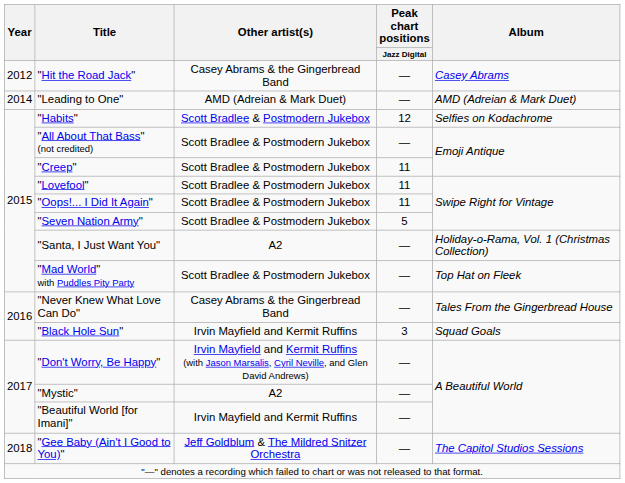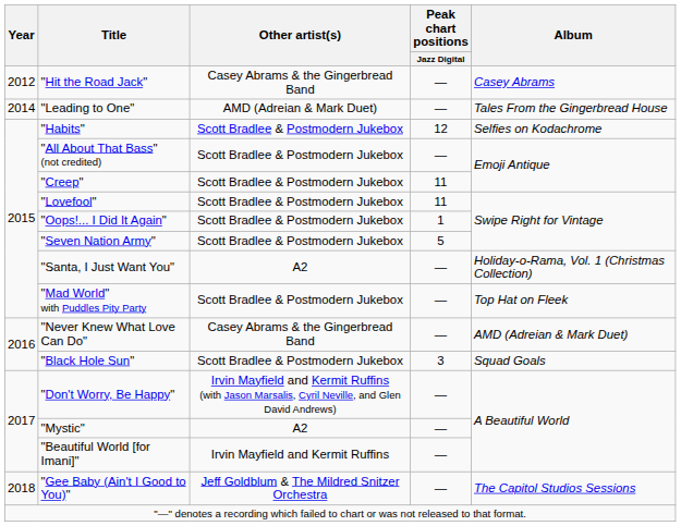"Leading to One" | Album: AMD (Adreian & Mark Duet) -> Tales From the Gingerbread House
"Oops!... I Did It Again" | Peak chart positions / Jazz Digital: 11 -> 1
"Never Knew What Love Can Do" | Album: Tales From the Gingerbread House -> AMD (Adreian & Mark Duet)
"Black Hole Sun" | Other artist(s): Irvin Mayfield and Kermit Ruffins -> Scott Bradlee & Postmodern Jukebox
